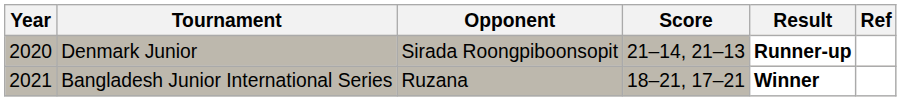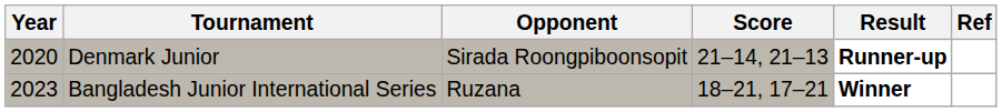Bangladesh Junior International Series | Year: 2021 -> 2023
